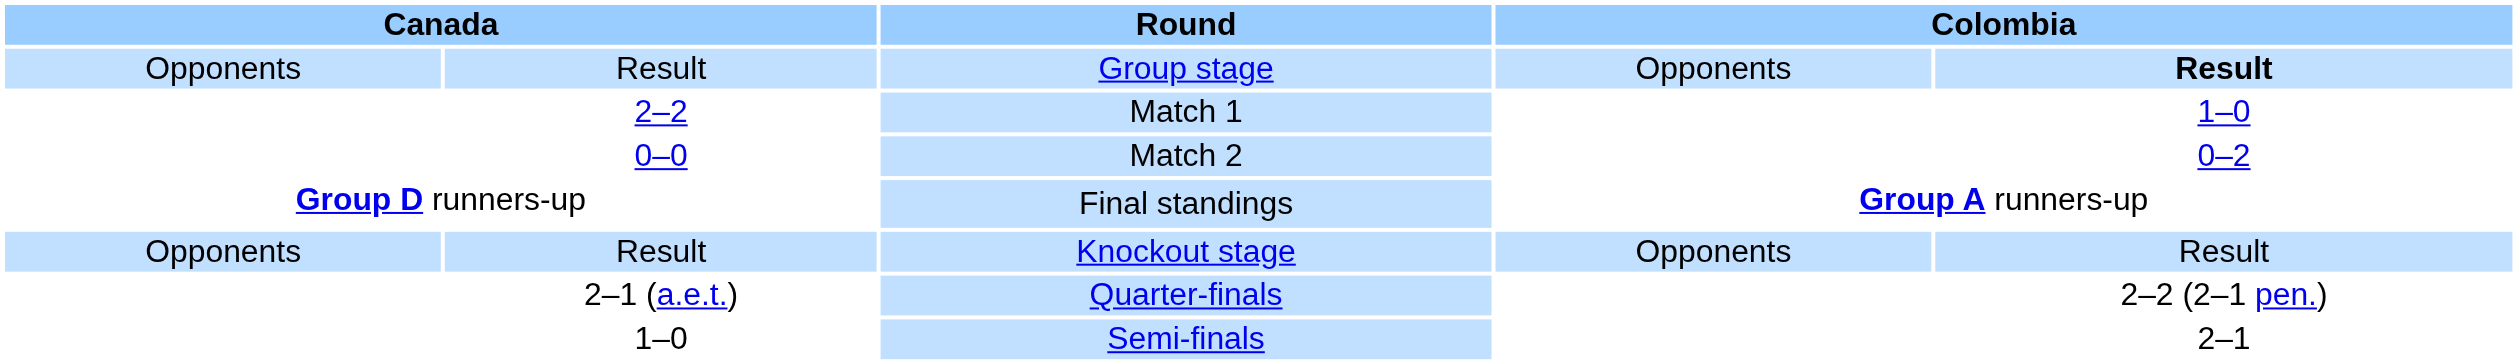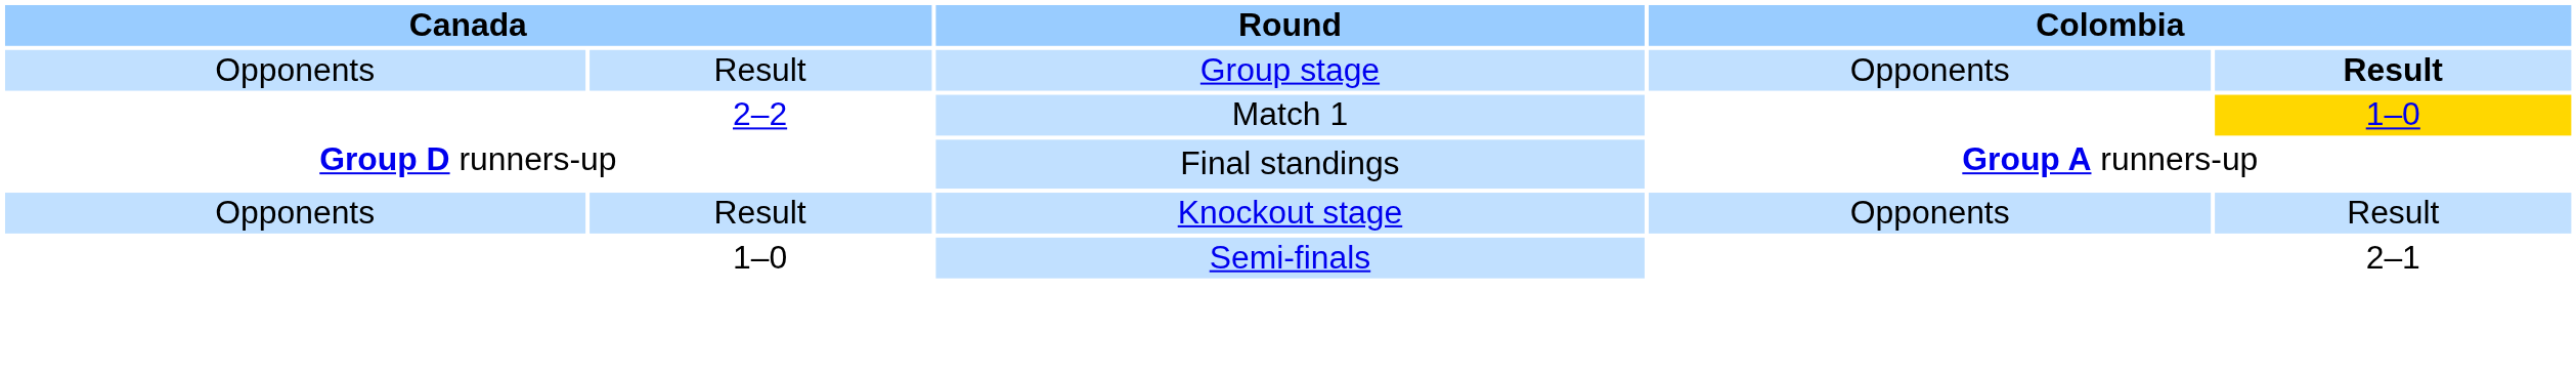2–2 | column 5: no background -> gold background
- row: 0–0 | Match 2 | 0–2
- row: 2–1 (a.e.t.) | Quarter-finals | 2–2 (2–1 pen.)
